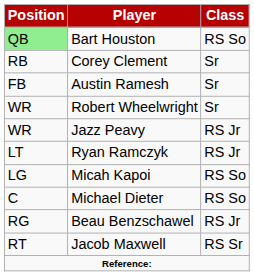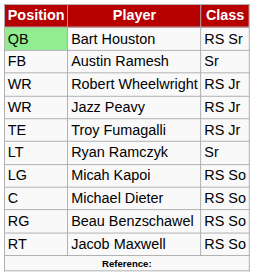Bart Houston | Class: RS So -> RS Sr
- row: RB | Corey Clement | Sr
Robert Wheelwright | Class: Sr -> RS Jr
+ row: TE | Troy Fumagalli | RS Jr
Ryan Ramczyk | Class: RS Jr -> Sr
Beau Benzschawel | Class: RS Jr -> RS So
Jacob Maxwell | Class: RS Sr -> RS So
